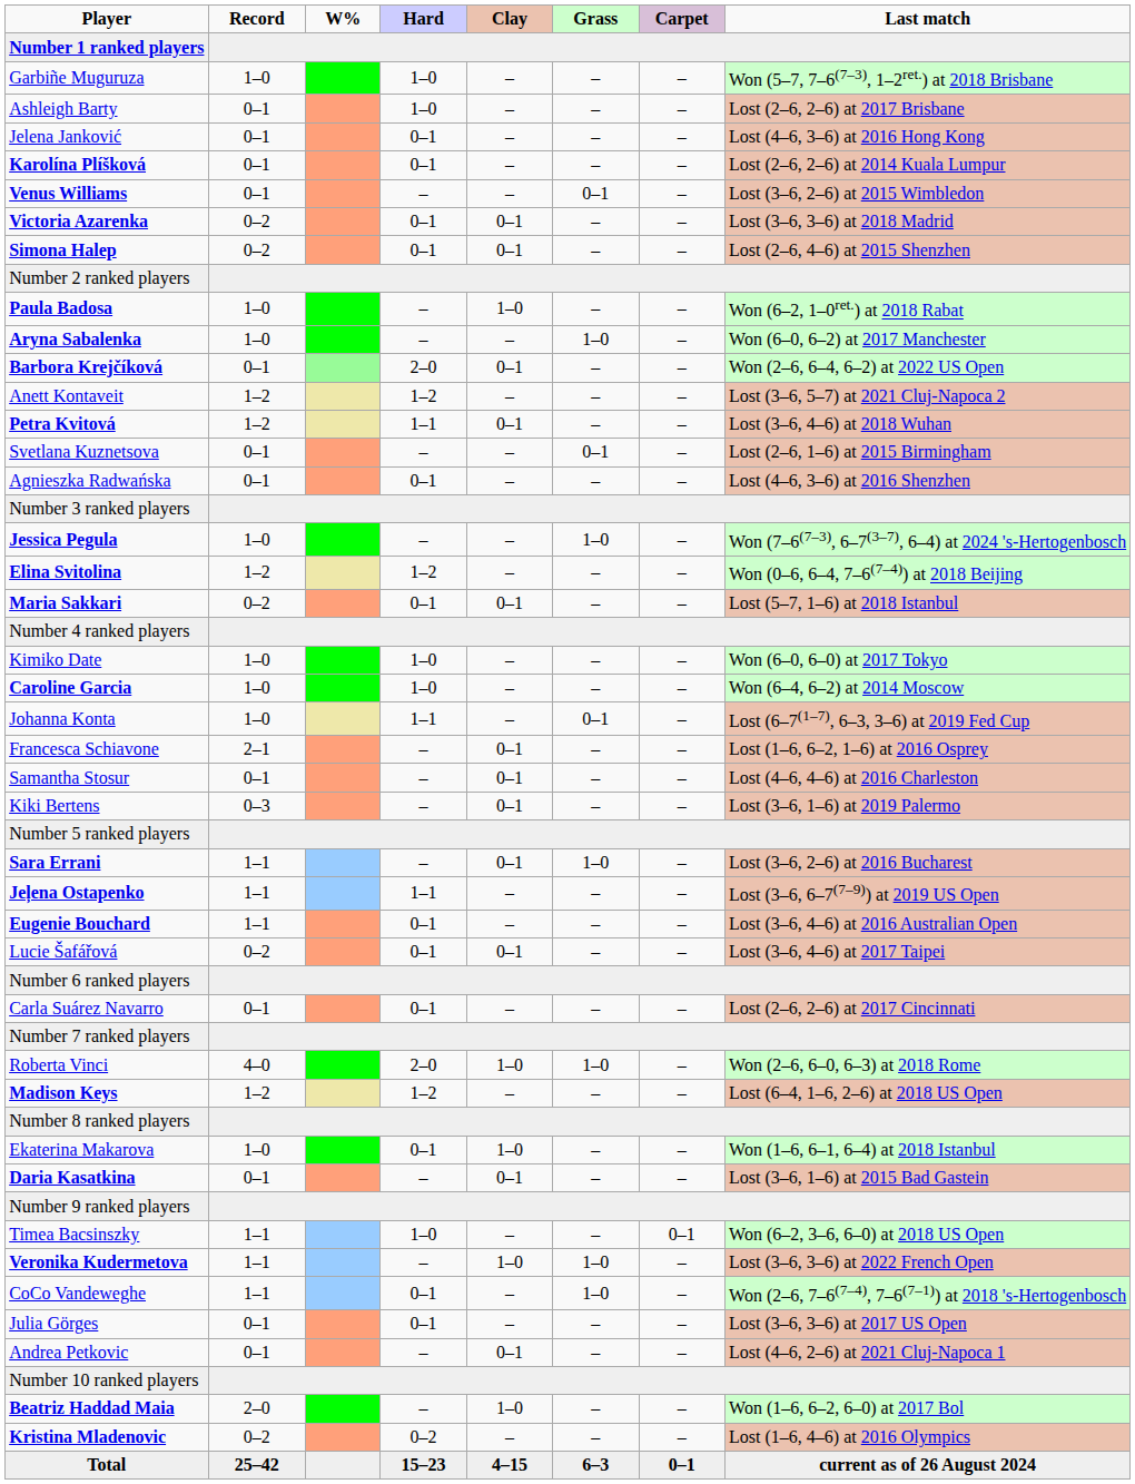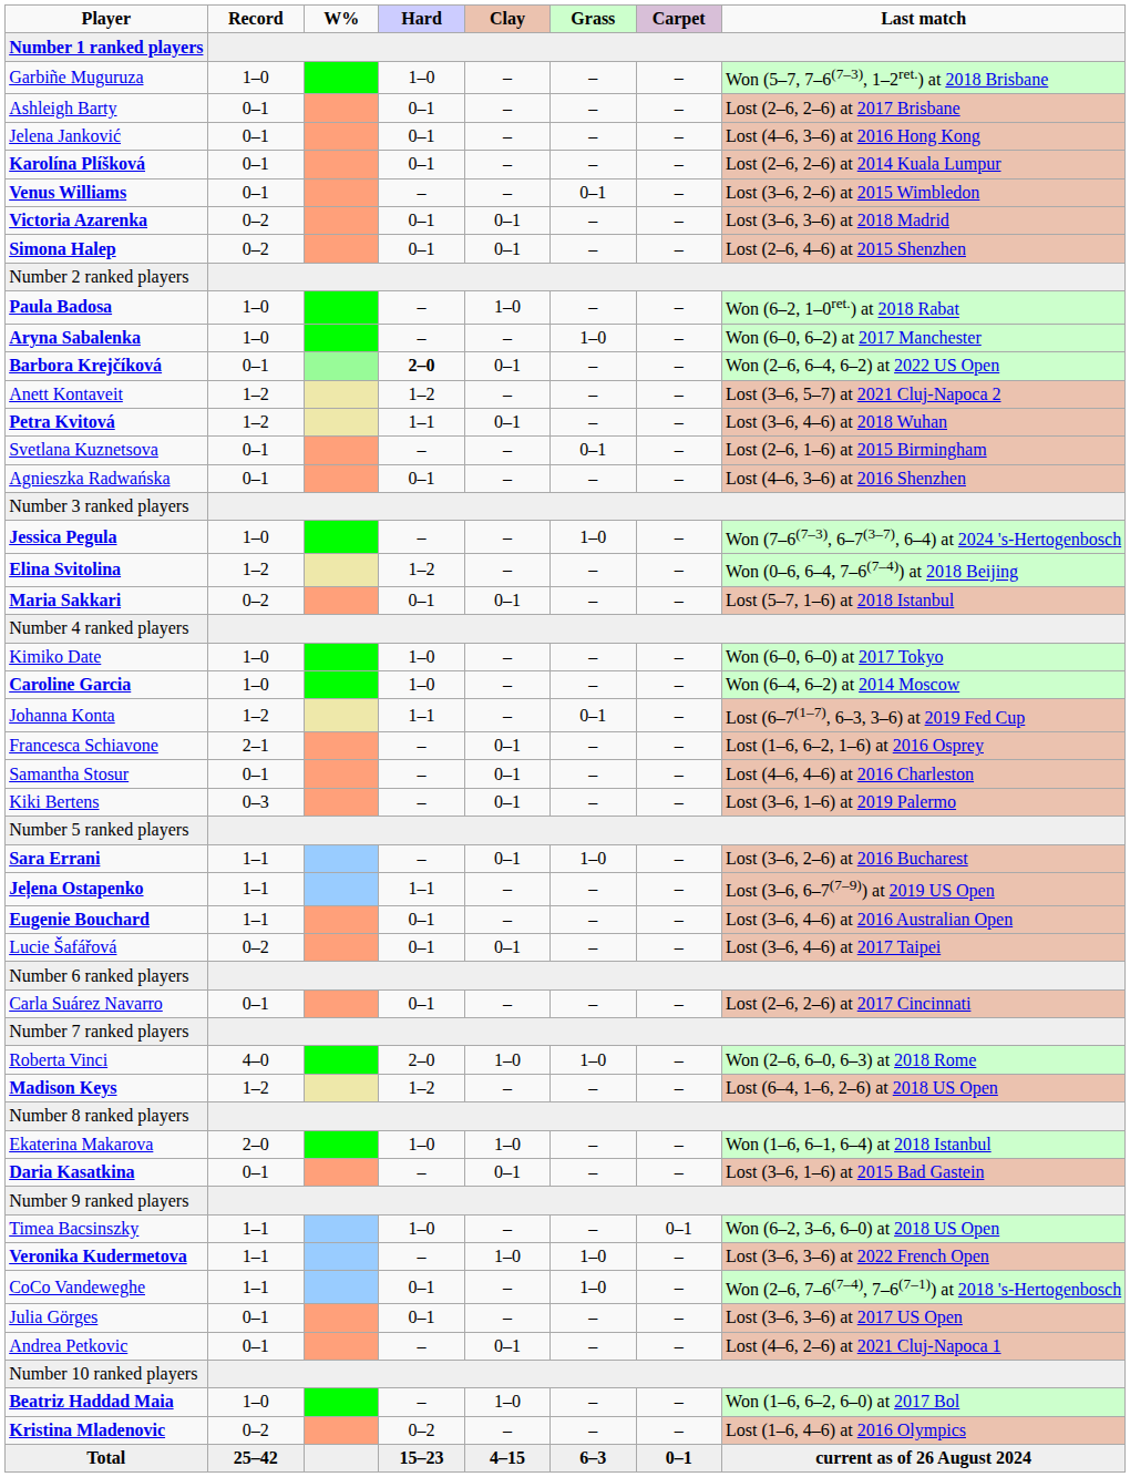Ashleigh Barty | Hard: 1–0 -> 0–1
Barbora Krejčíková | Hard: normal -> bold
Johanna Konta | Record: 1–0 -> 1–2
Ekaterina Makarova | Record: 1–0 -> 2–0
Ekaterina Makarova | Hard: 0–1 -> 1–0
Beatriz Haddad Maia | Record: 2–0 -> 1–0
